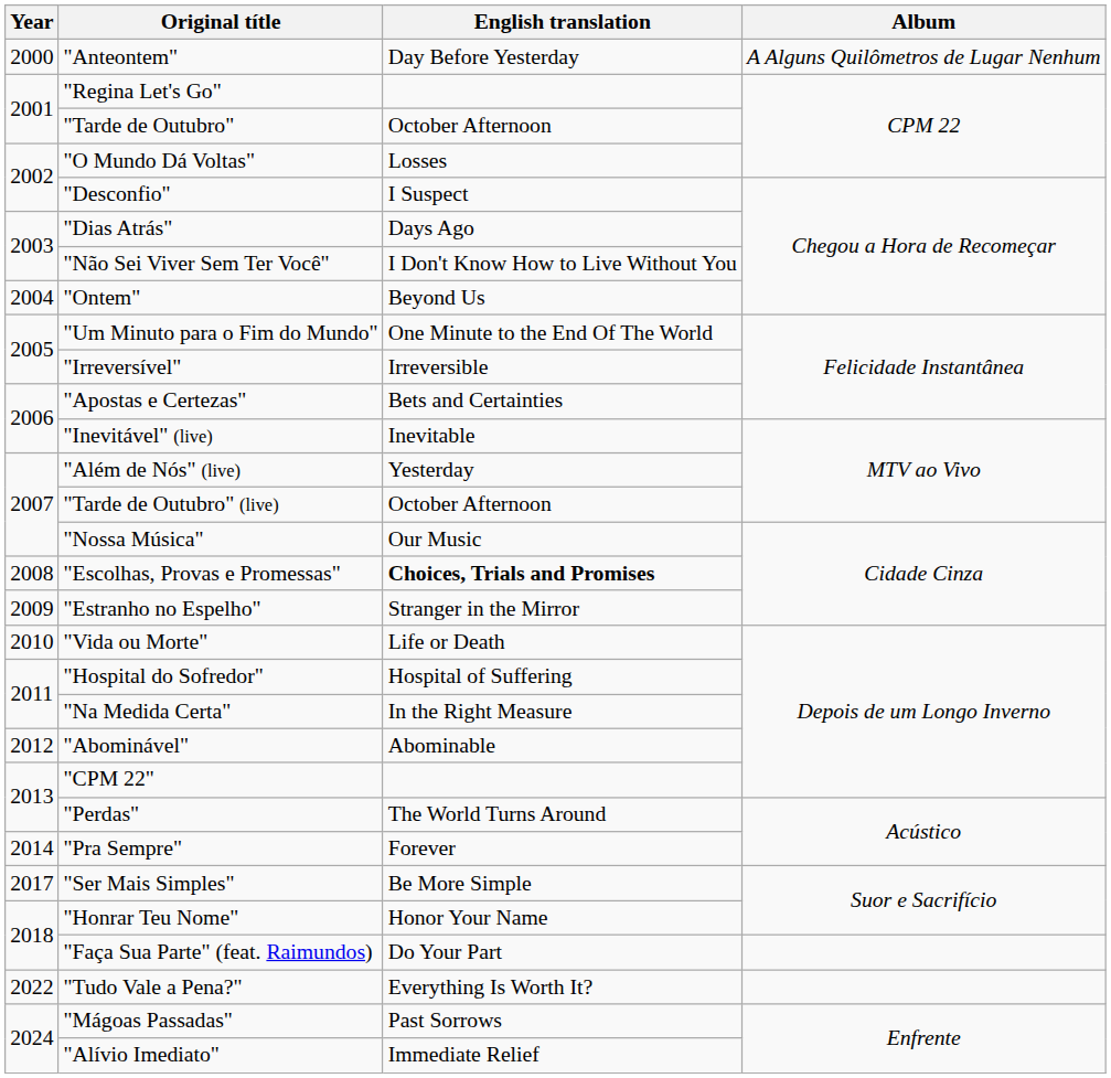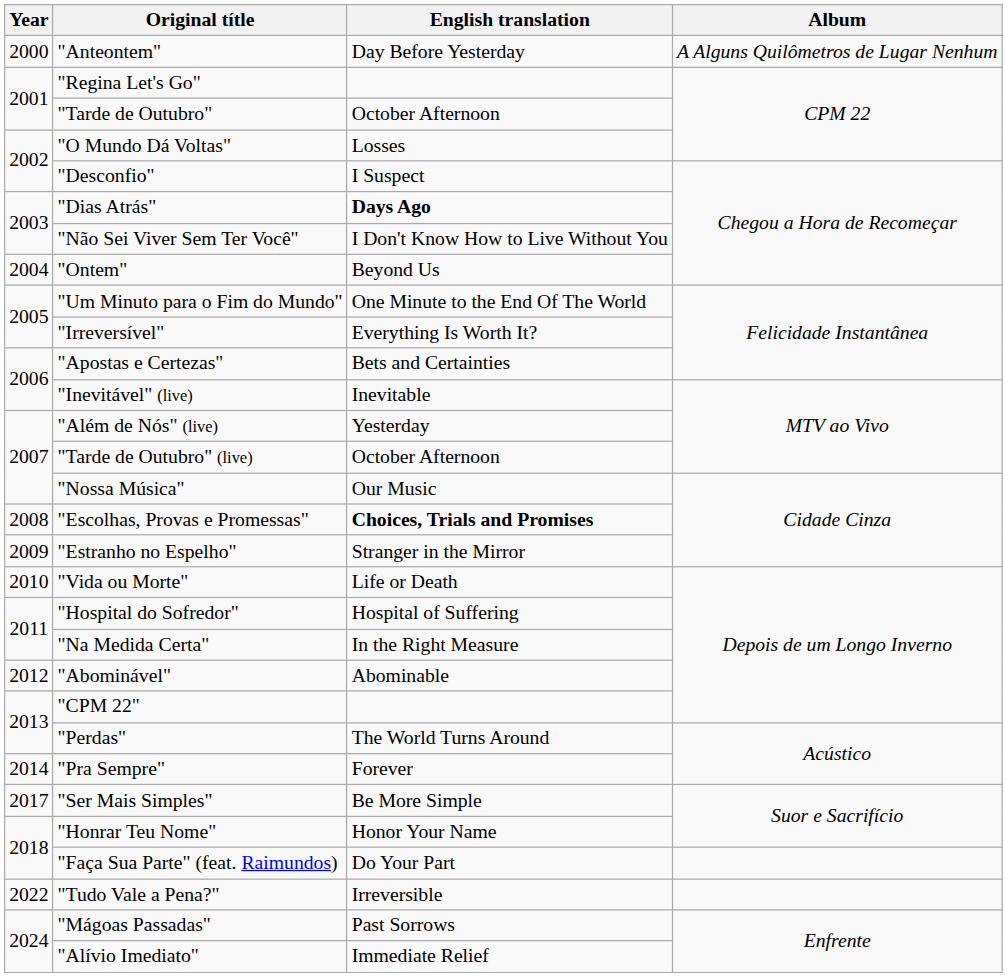"Dias Atrás" | English translation: normal -> bold
"Irreversível" | English translation: Irreversible -> Everything Is Worth It?
"Tudo Vale a Pena?" | English translation: Everything Is Worth It? -> Irreversible
